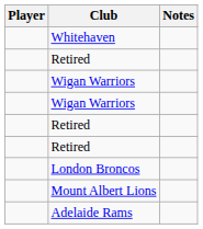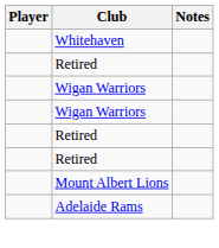- row: London Broncos
